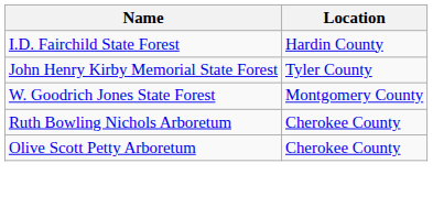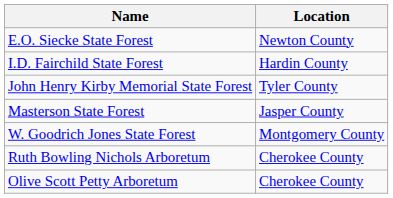+ row: E.O. Siecke State Forest | Newton County
+ row: Masterson State Forest | Jasper County
